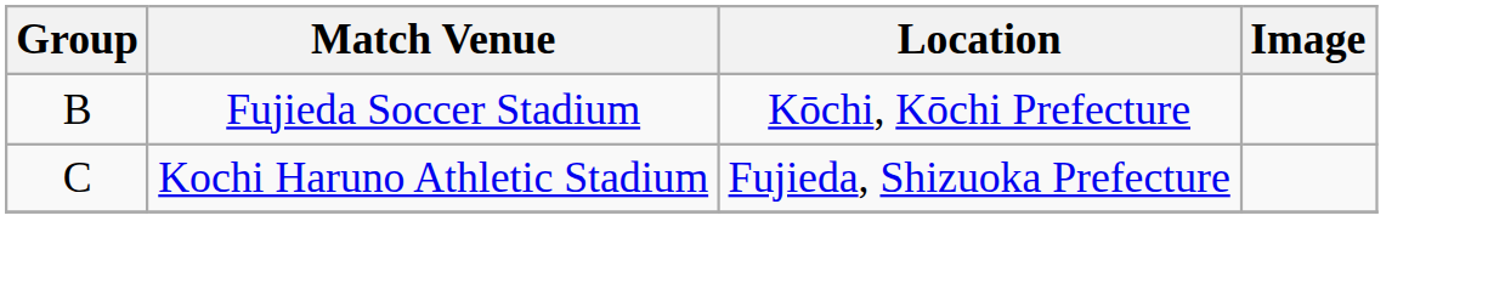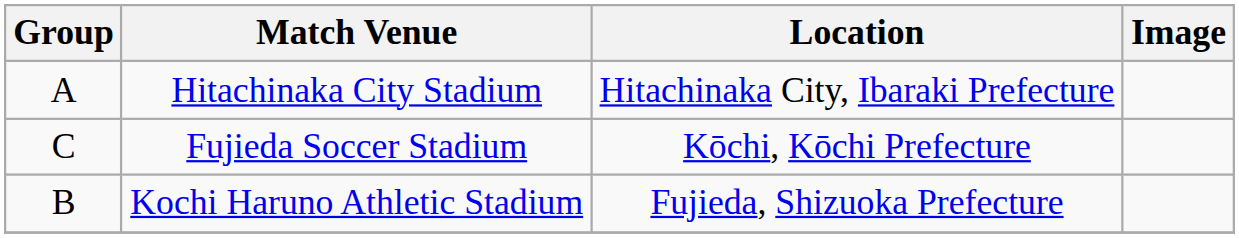+ row: A | Hitachinaka City Stadium | Hitachinaka City, Ibaraki Prefecture
Fujieda Soccer Stadium | Group: B -> C
Kochi Haruno Athletic Stadium | Group: C -> B
